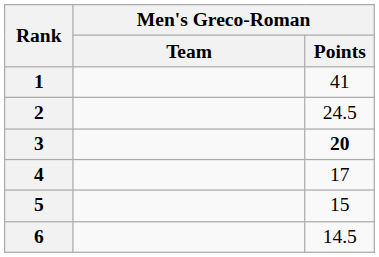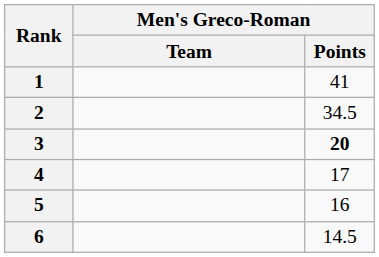2 | Men's Greco-Roman / Points: 24.5 -> 34.5
5 | Men's Greco-Roman / Points: 15 -> 16
